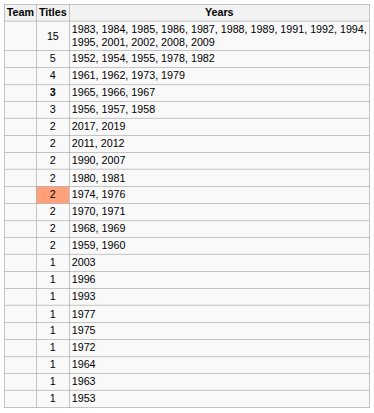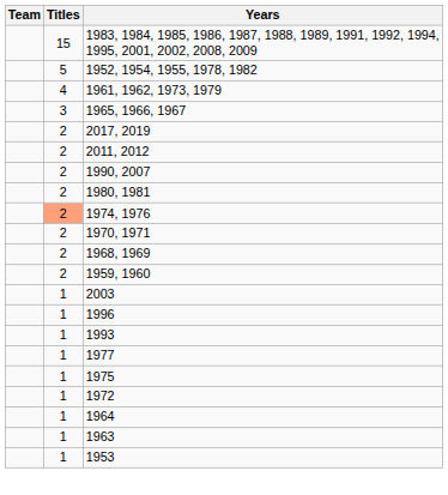1965, 1966, 1967 | Titles: bold -> normal
- row: 3 | 1956, 1957, 1958
